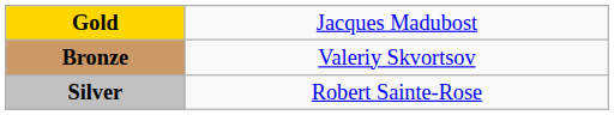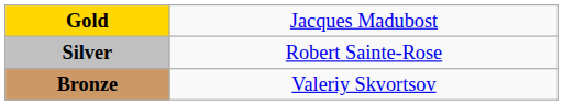rows swapped: Silver <-> Bronze
